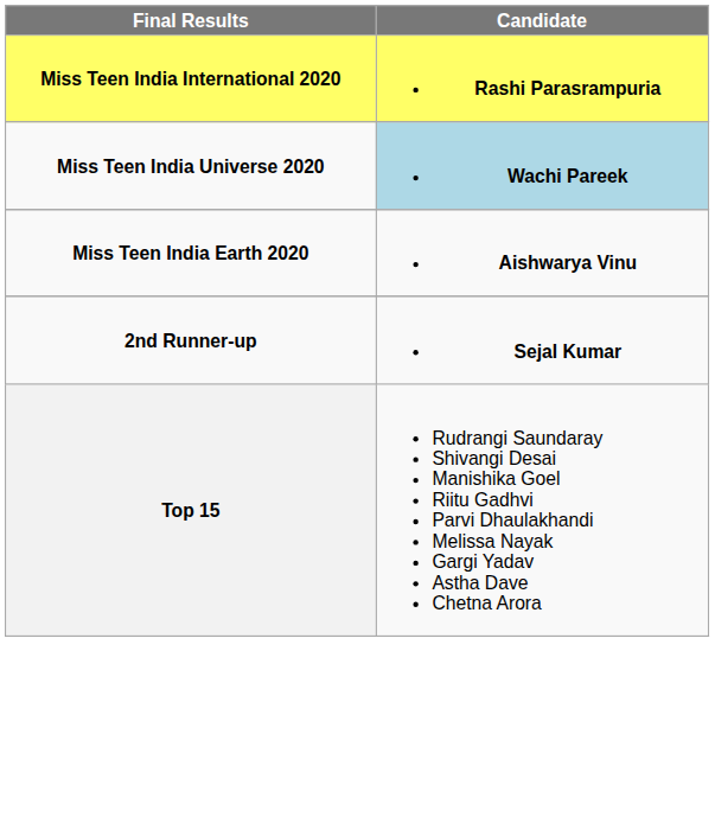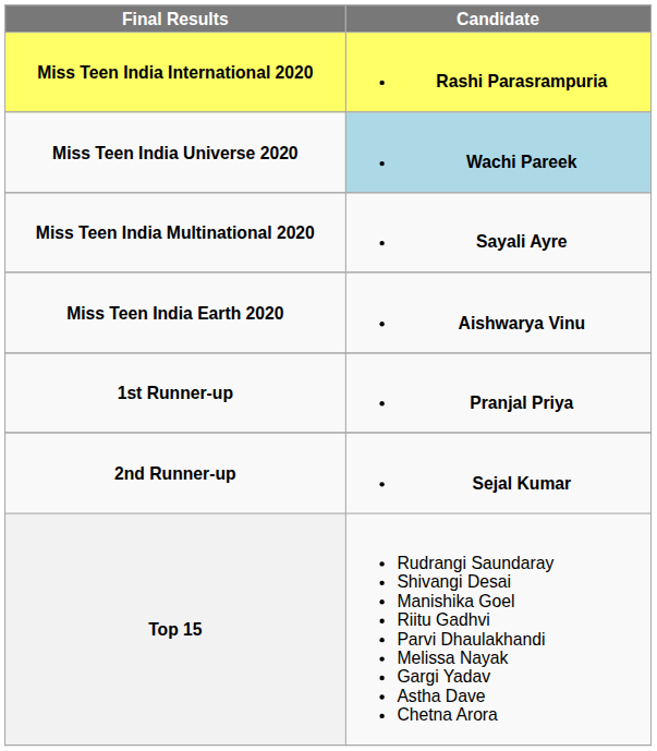+ row: Miss Teen India Multinational 2020 | Sayali Ayre
+ row: 1st Runner-up | Pranjal Priya
